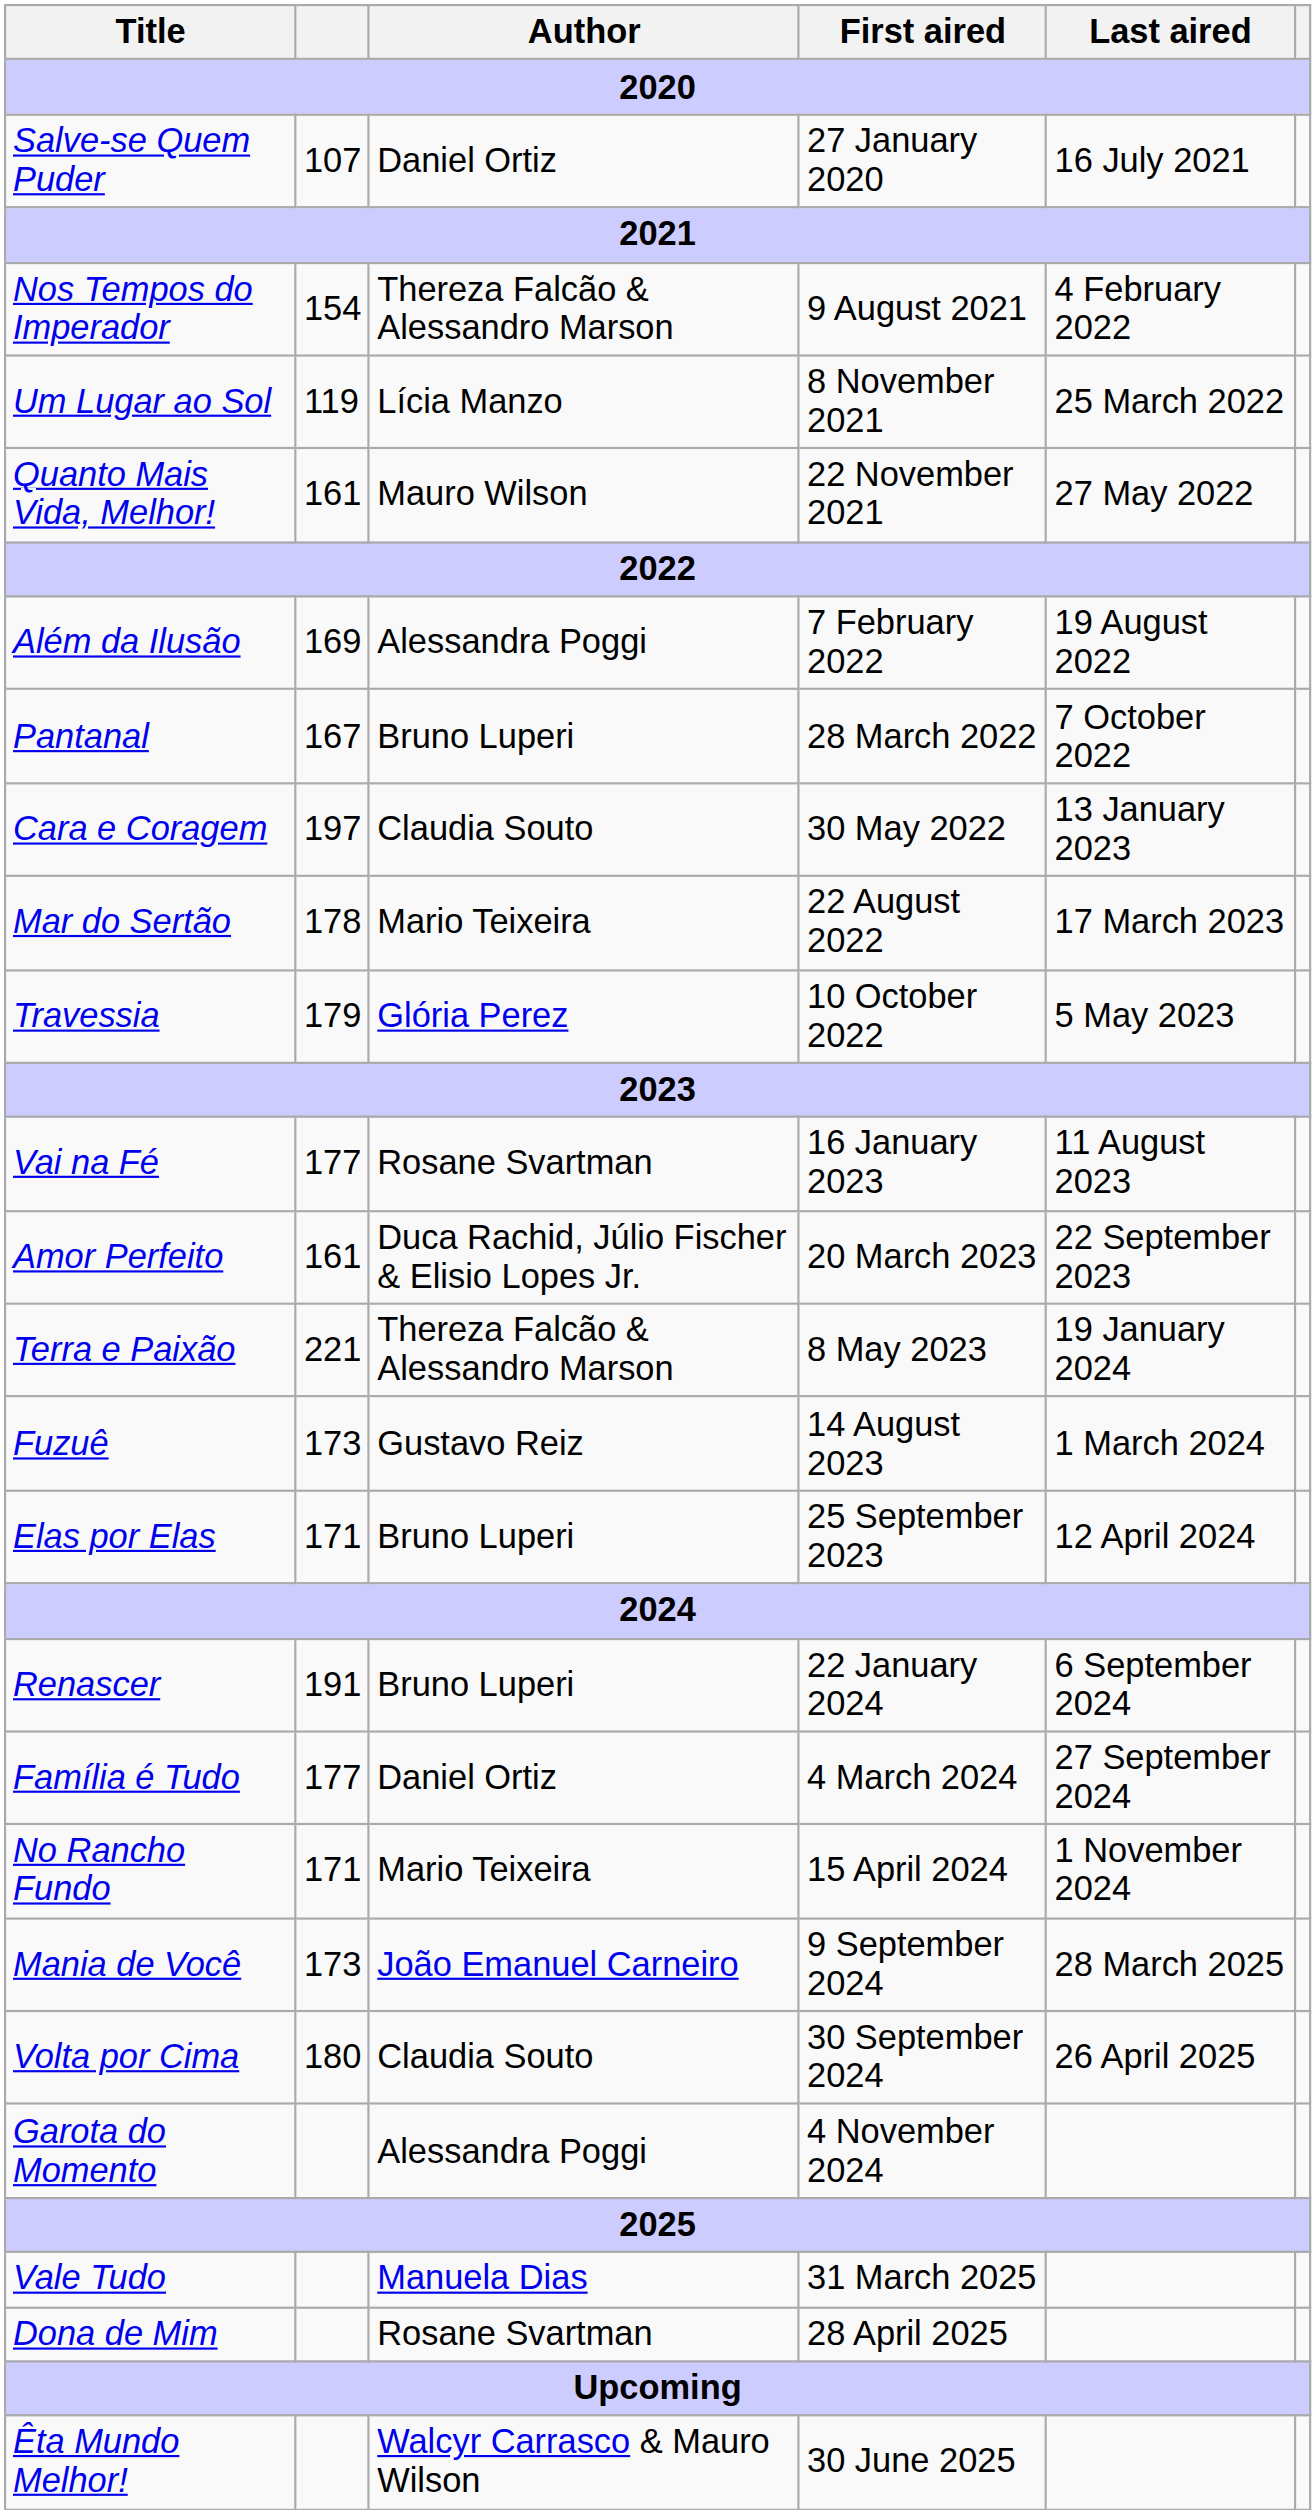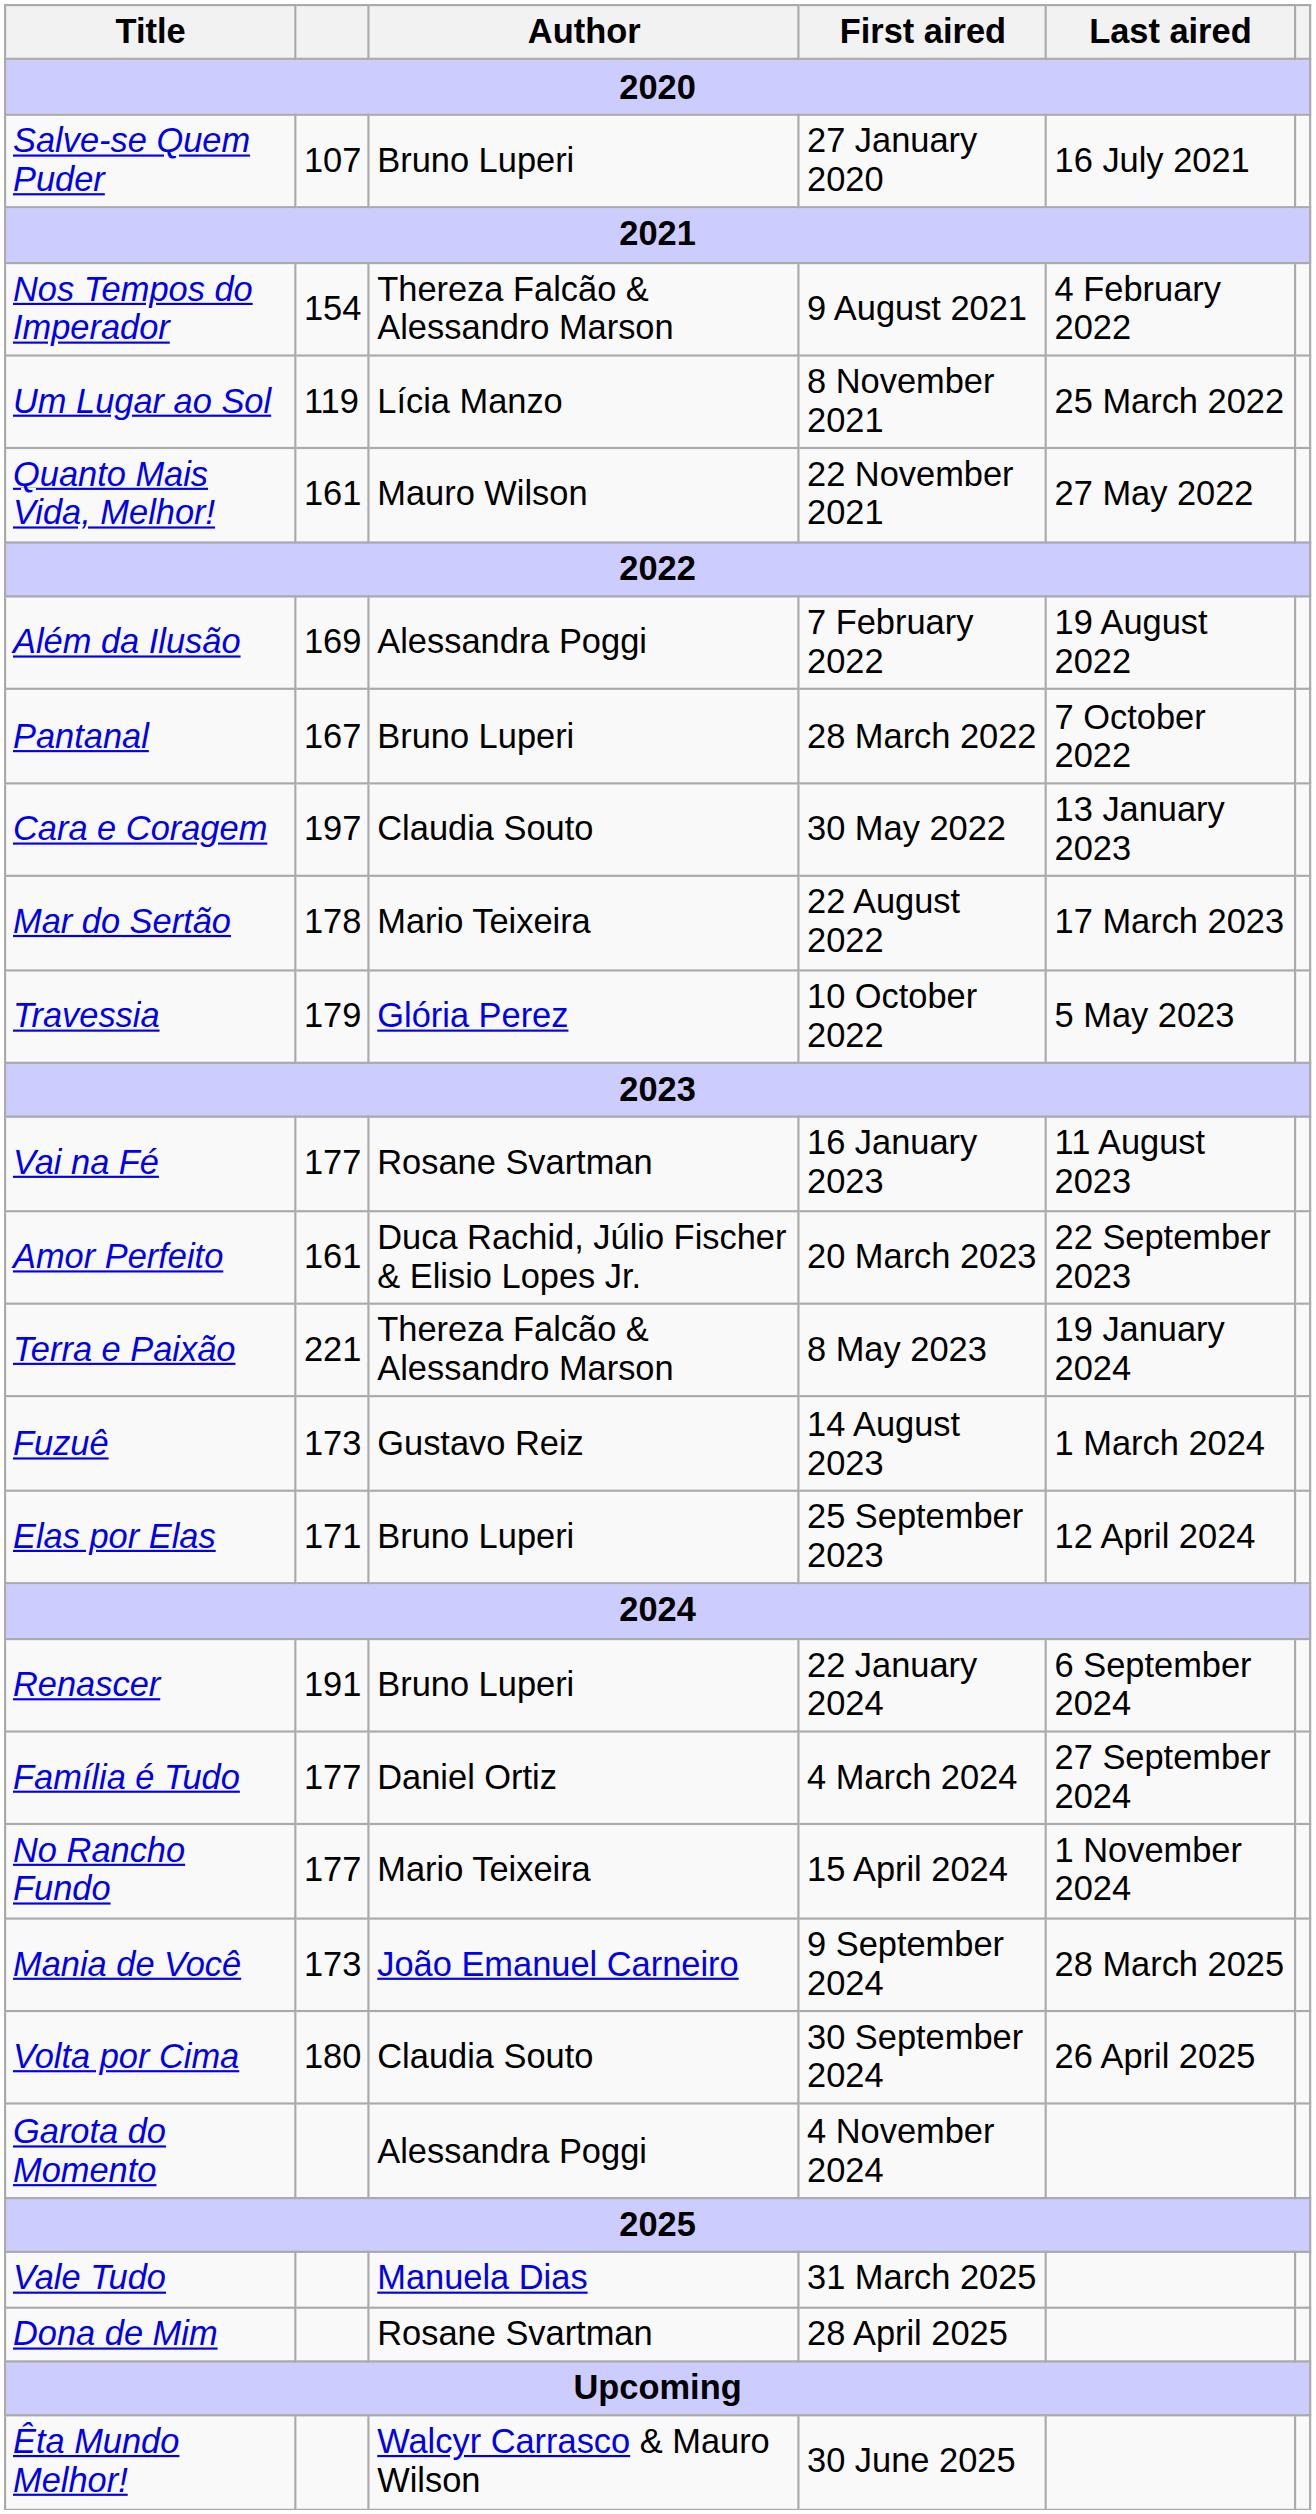Salve-se Quem Puder | Author: Daniel Ortiz -> Bruno Luperi
No Rancho Fundo | column 2: 171 -> 177
